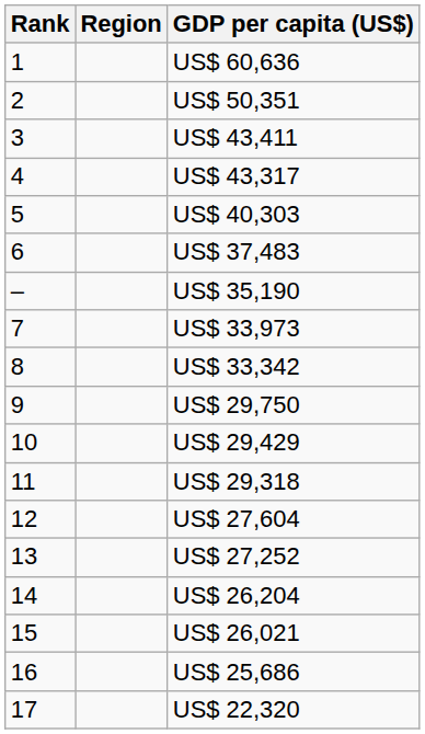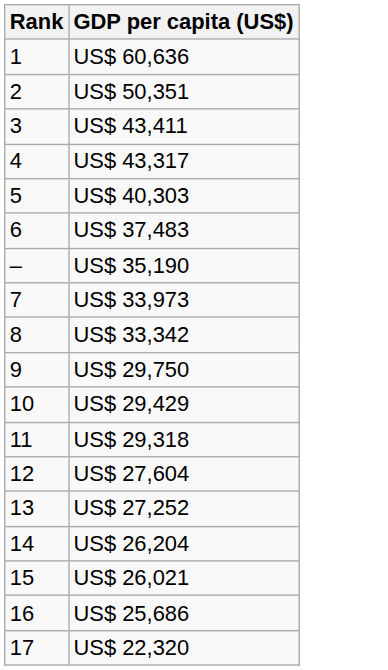- column: Region
